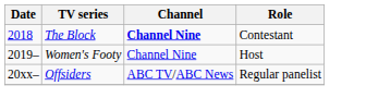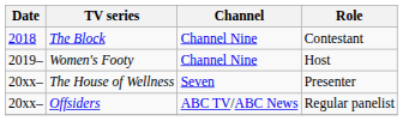The Block | Channel: bold -> normal
+ row: 20xx– | The House of Wellness | Seven | Presenter
